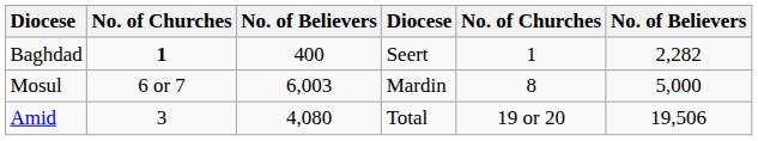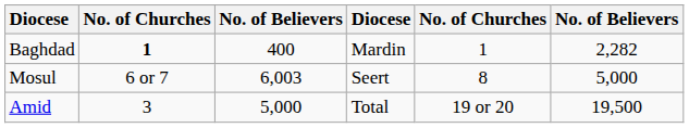Baghdad | column 4: Seert -> Mardin
Mosul | column 4: Mardin -> Seert
Amid | column 3: 4,080 -> 5,000
Amid | column 6: 19,506 -> 19,500
